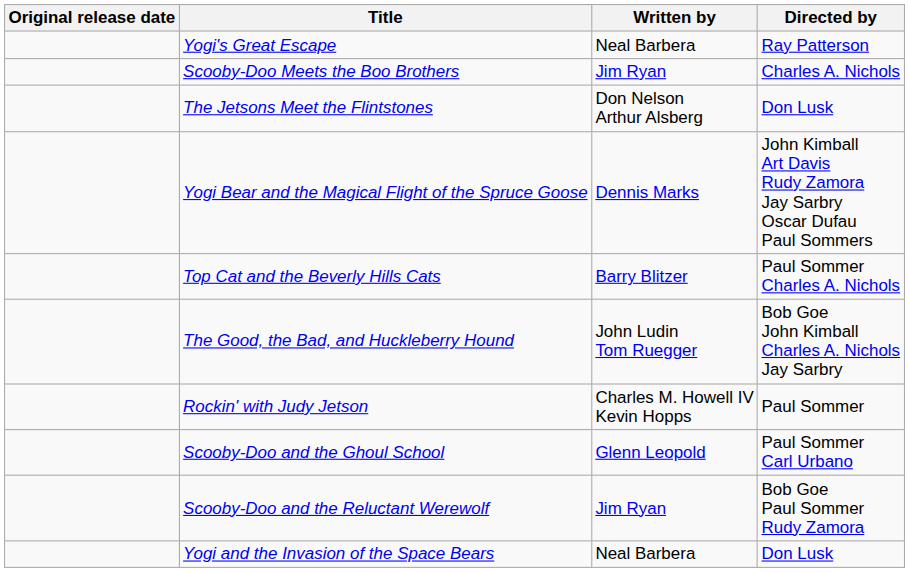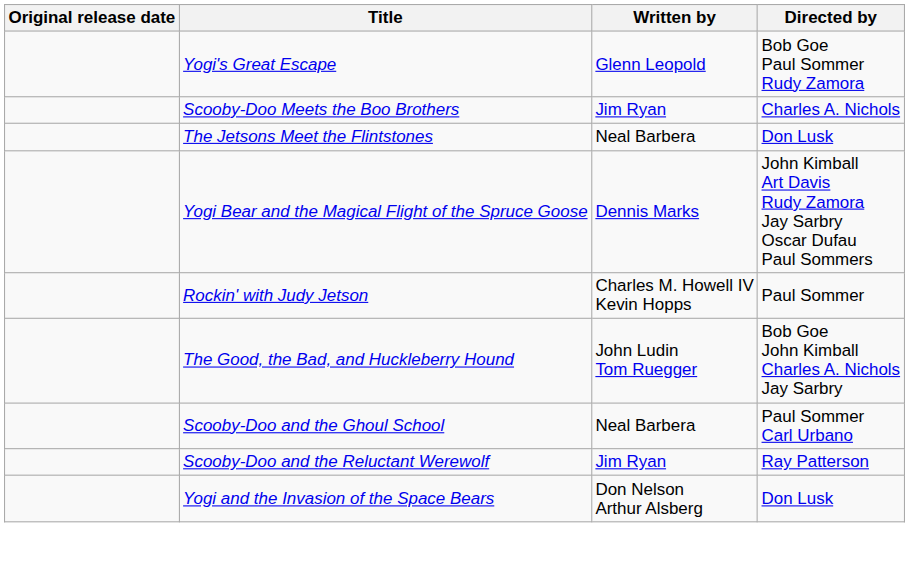Yogi's Great Escape | Written by: Neal Barbera -> Glenn Leopold
Yogi's Great Escape | Directed by: Ray Patterson -> Bob Goe Paul Sommer Rudy Zamora
The Jetsons Meet the Flintstones | Written by: Don Nelson Arthur Alsberg -> Neal Barbera
- row: Top Cat and the Beverly Hills Cats | Barry Blitzer | Paul Sommer Charles A. Nichols
rows swapped: The Good, the Bad, and Huckleberry Hound <-> Rockin' with Judy Jetson
Scooby-Doo and the Ghoul School | Written by: Glenn Leopold -> Neal Barbera
Scooby-Doo and the Reluctant Werewolf | Directed by: Bob Goe Paul Sommer Rudy Zamora -> Ray Patterson
Yogi and the Invasion of the Space Bears | Written by: Neal Barbera -> Don Nelson Arthur Alsberg
